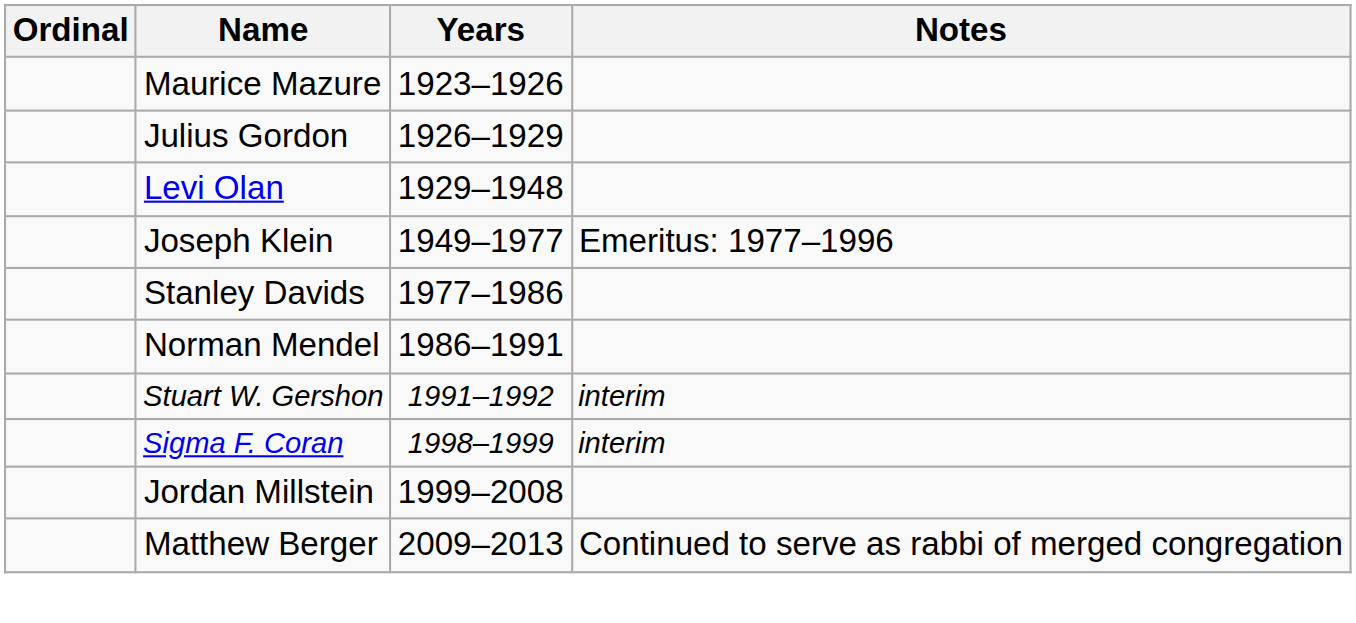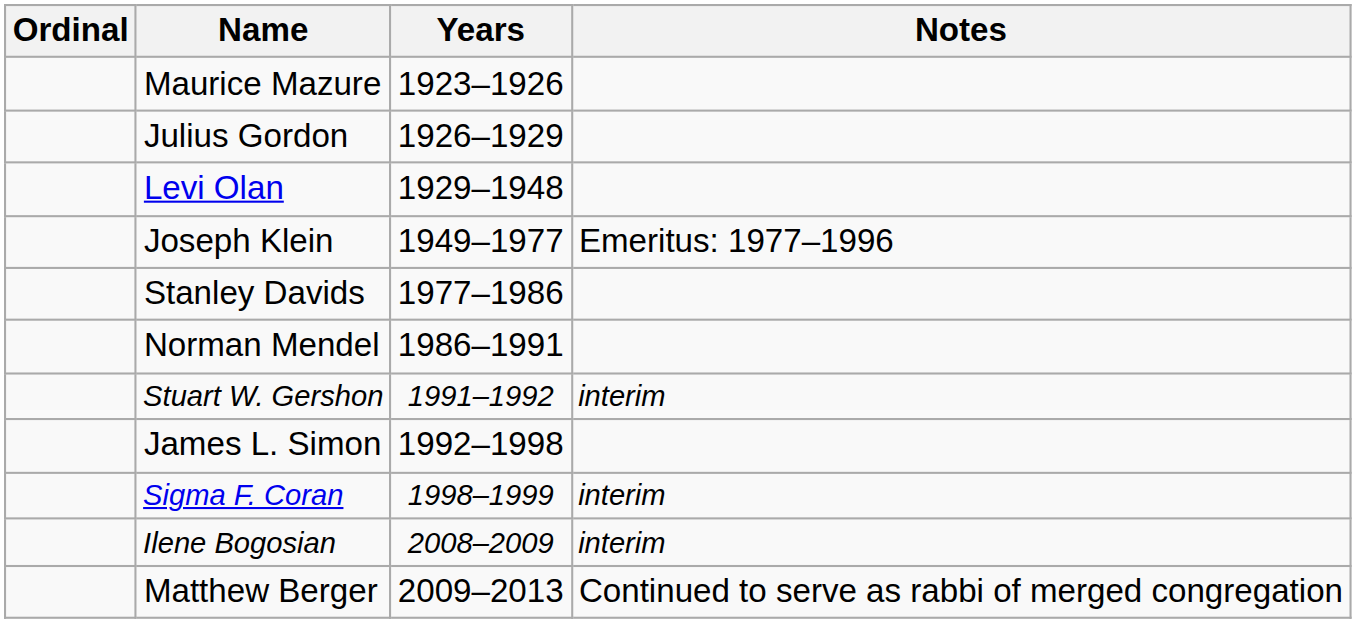+ row: James L. Simon | 1992–1998
- row: Jordan Millstein | 1999–2008
+ row: Ilene Bogosian | 2008–2009 | interim
